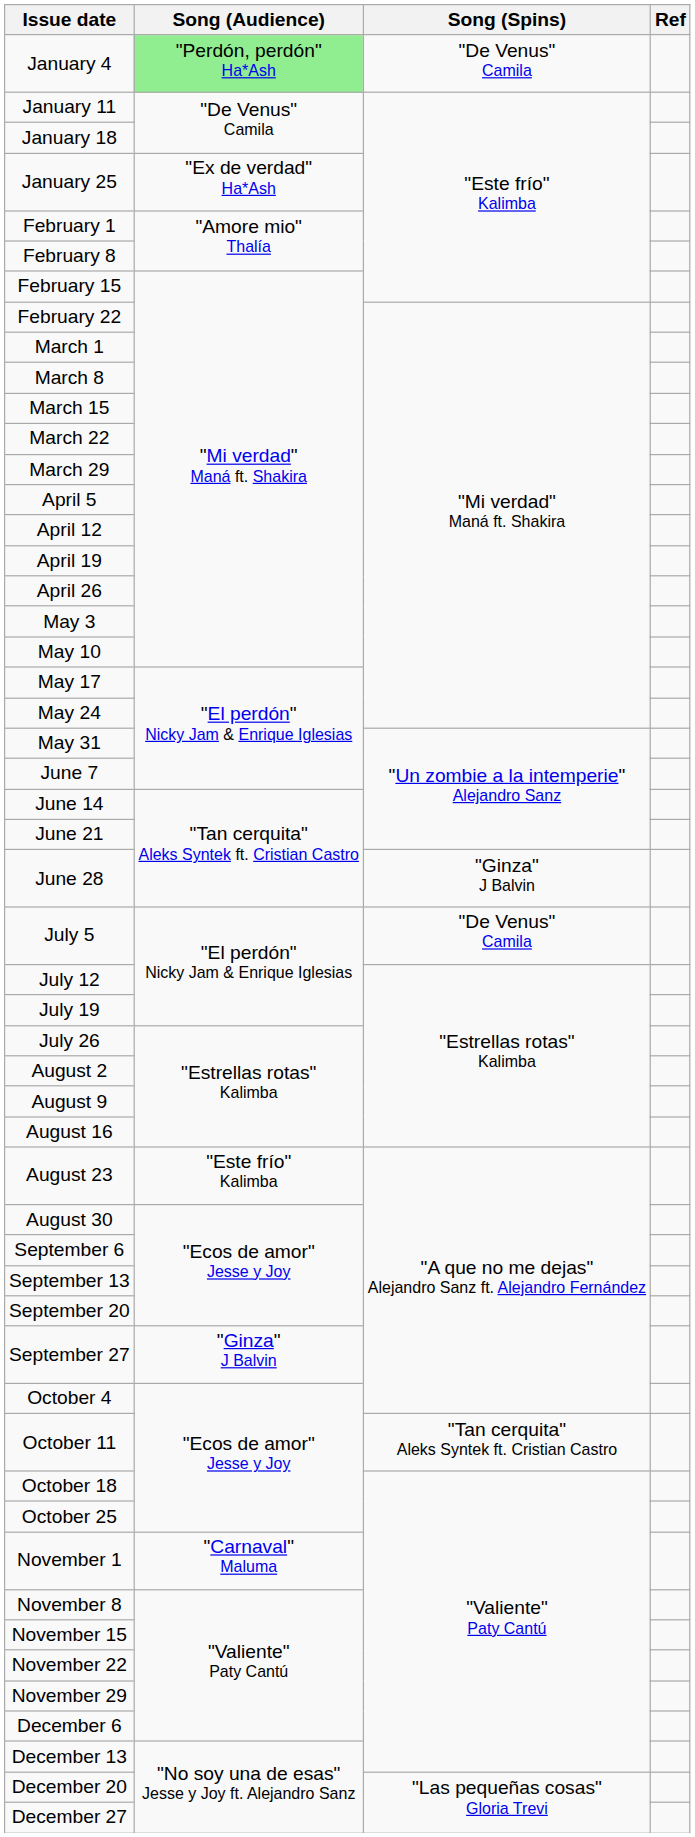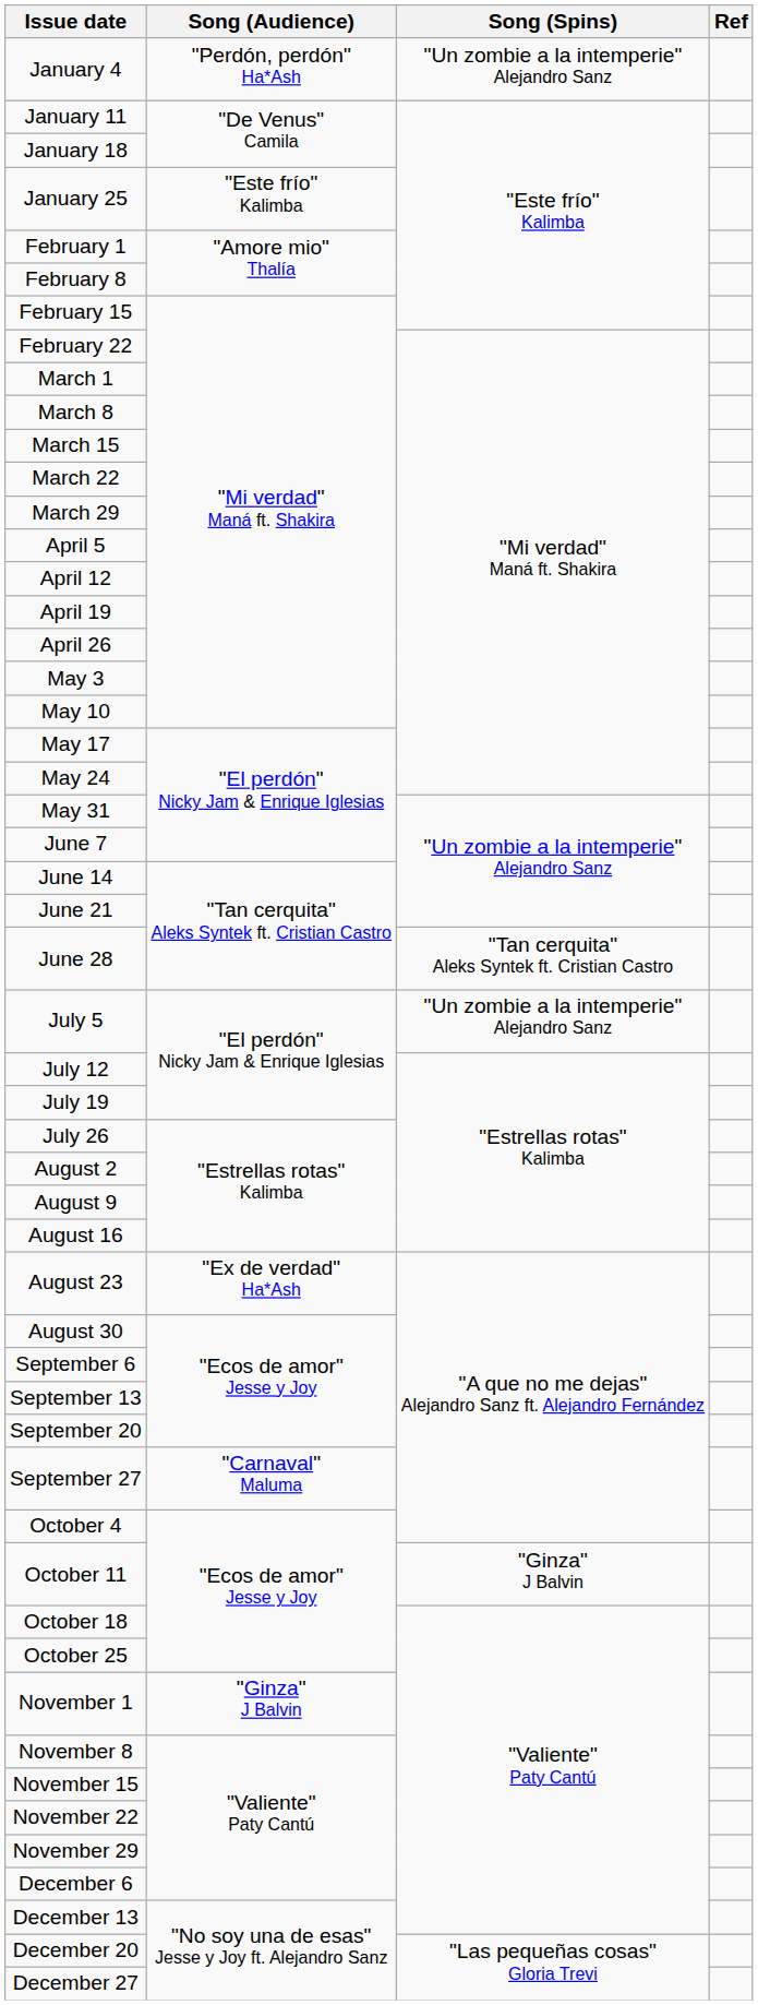January 4 | Song (Audience): lightgreen background -> no background
January 4 | Song (Spins): "De Venus" Camila -> "Un zombie a la intemperie" Alejandro Sanz
January 25 | Song (Audience): "Ex de verdad" Ha*Ash -> "Este frío" Kalimba
June 28 | Song (Spins): "Ginza" J Balvin -> "Tan cerquita" Aleks Syntek ft. Cristian Castro
July 5 | Song (Spins): "De Venus" Camila -> "Un zombie a la intemperie" Alejandro Sanz
August 23 | Song (Audience): "Este frío" Kalimba -> "Ex de verdad" Ha*Ash
September 27 | Song (Audience): "Ginza" J Balvin -> "Carnaval" Maluma
October 11 | Song (Spins): "Tan cerquita" Aleks Syntek ft. Cristian Castro -> "Ginza" J Balvin
November 1 | Song (Audience): "Carnaval" Maluma -> "Ginza" J Balvin
